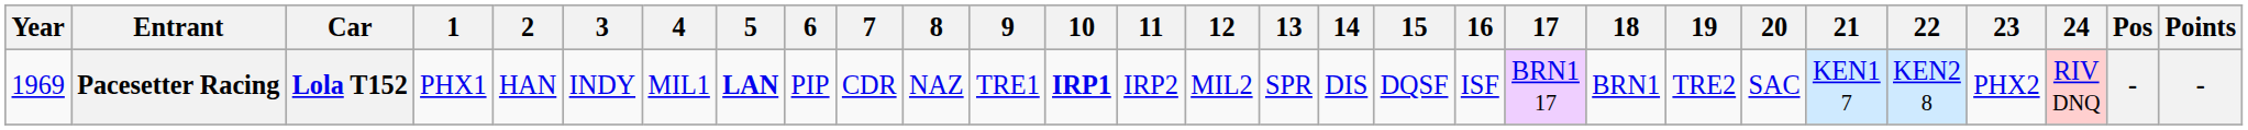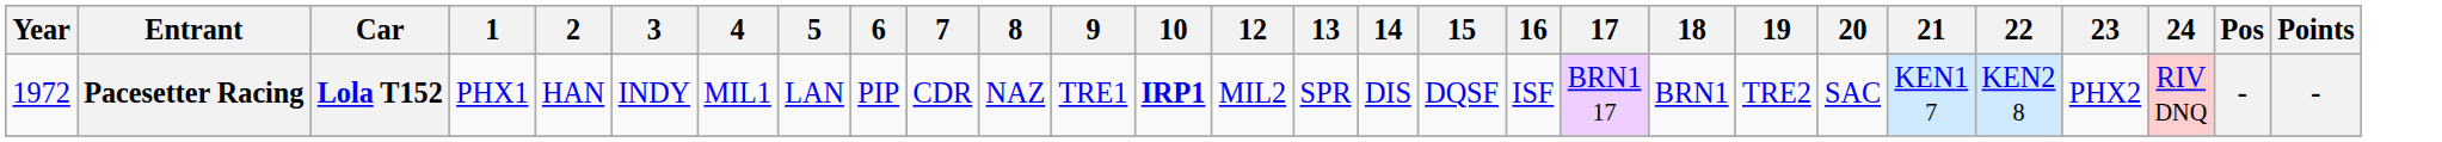- column: 11 | IRP2
Pacesetter Racing | Year: 1969 -> 1972
Pacesetter Racing | 5: bold -> normal
